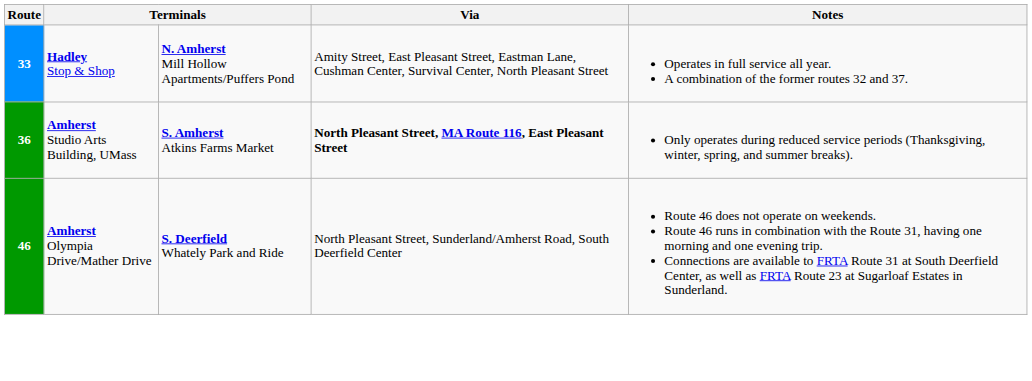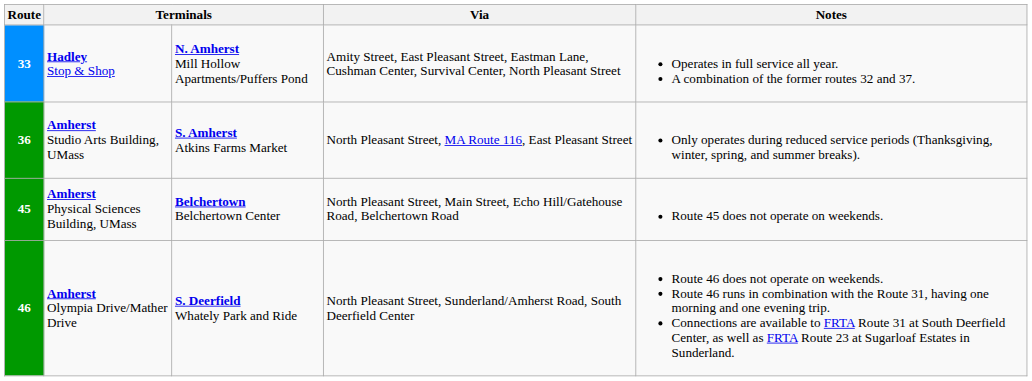36 | Via: bold -> normal
+ row: 45 | Amherst Physical Sciences Building, UMass | Belchertown Belchertown Center | North Pleasant Street, Main Street, Echo Hill/Gatehouse Road, Belchertown Road | Route 45 does not operate on weekends.
